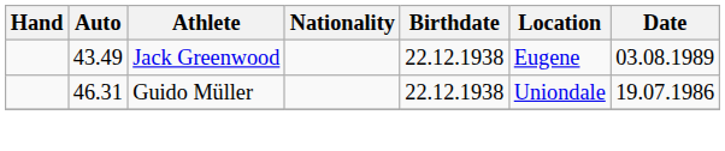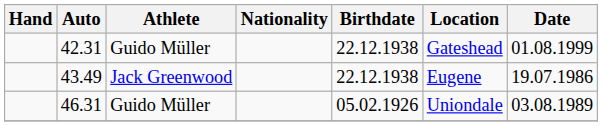+ row: 42.31 | Guido Müller | 22.12.1938 | Gateshead | 01.08.1999
43.49 | Date: 03.08.1989 -> 19.07.1986
46.31 | Birthdate: 22.12.1938 -> 05.02.1926
46.31 | Date: 19.07.1986 -> 03.08.1989
